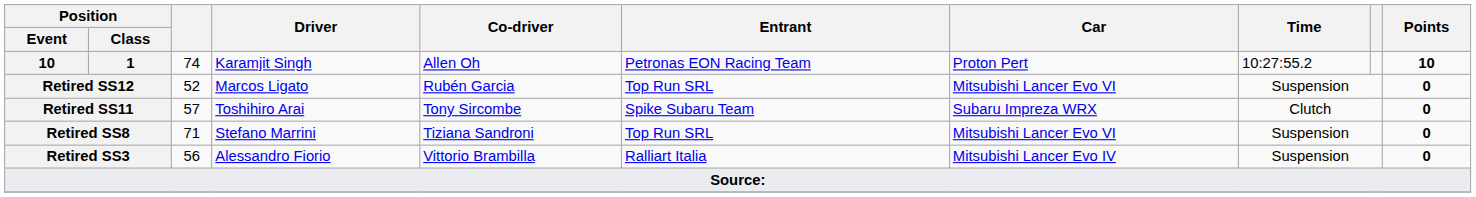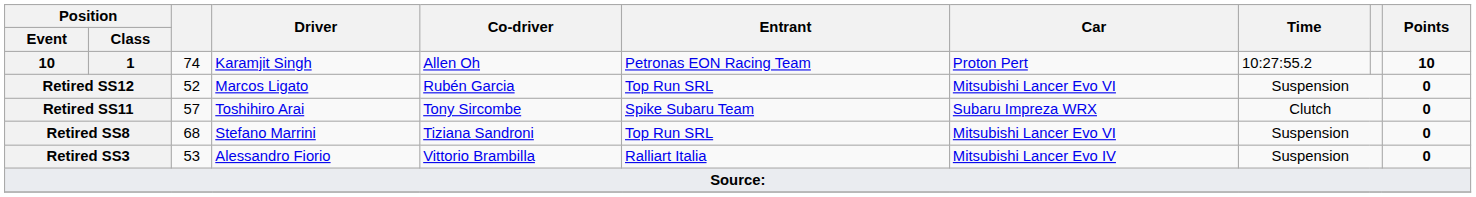Retired SS8 | column 3: 71 -> 68
Retired SS3 | column 3: 56 -> 53
